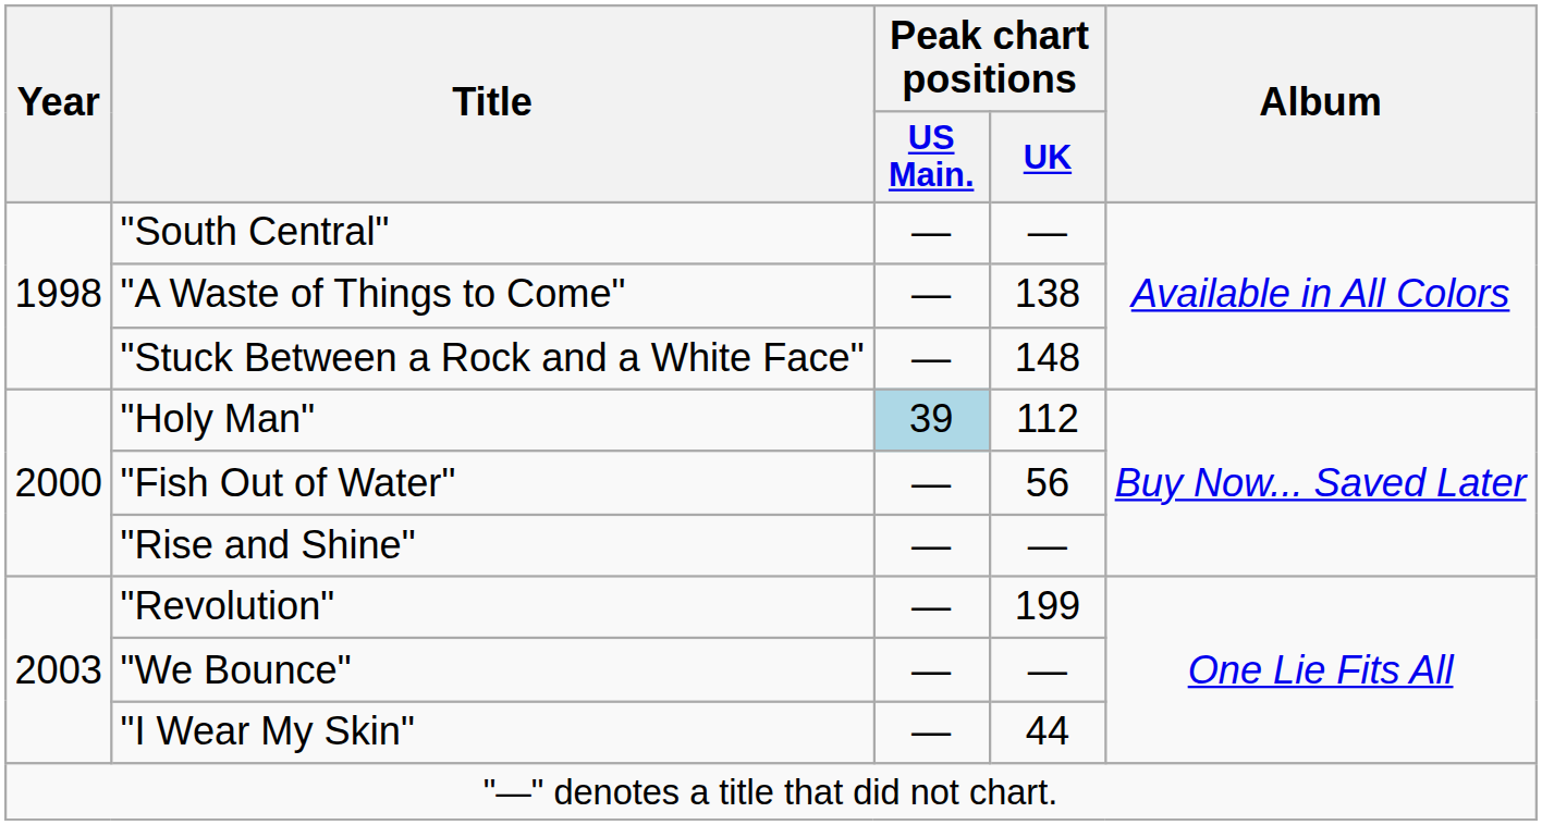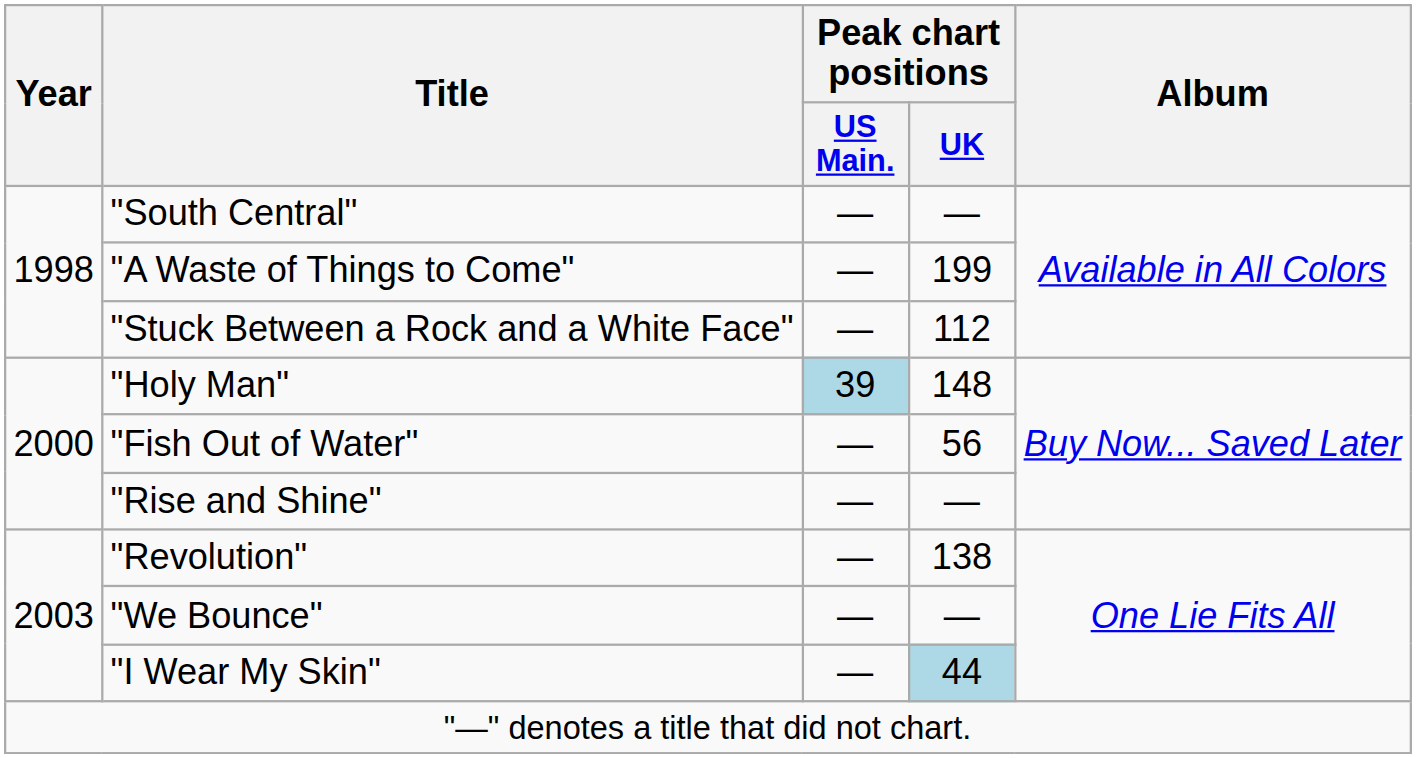"A Waste of Things to Come" | Peak chart positions / UK: 138 -> 199
"Stuck Between a Rock and a White Face" | Peak chart positions / UK: 148 -> 112
"Holy Man" | Peak chart positions / UK: 112 -> 148
"Revolution" | Peak chart positions / UK: 199 -> 138
"I Wear My Skin" | Peak chart positions / UK: no background -> lightblue background
